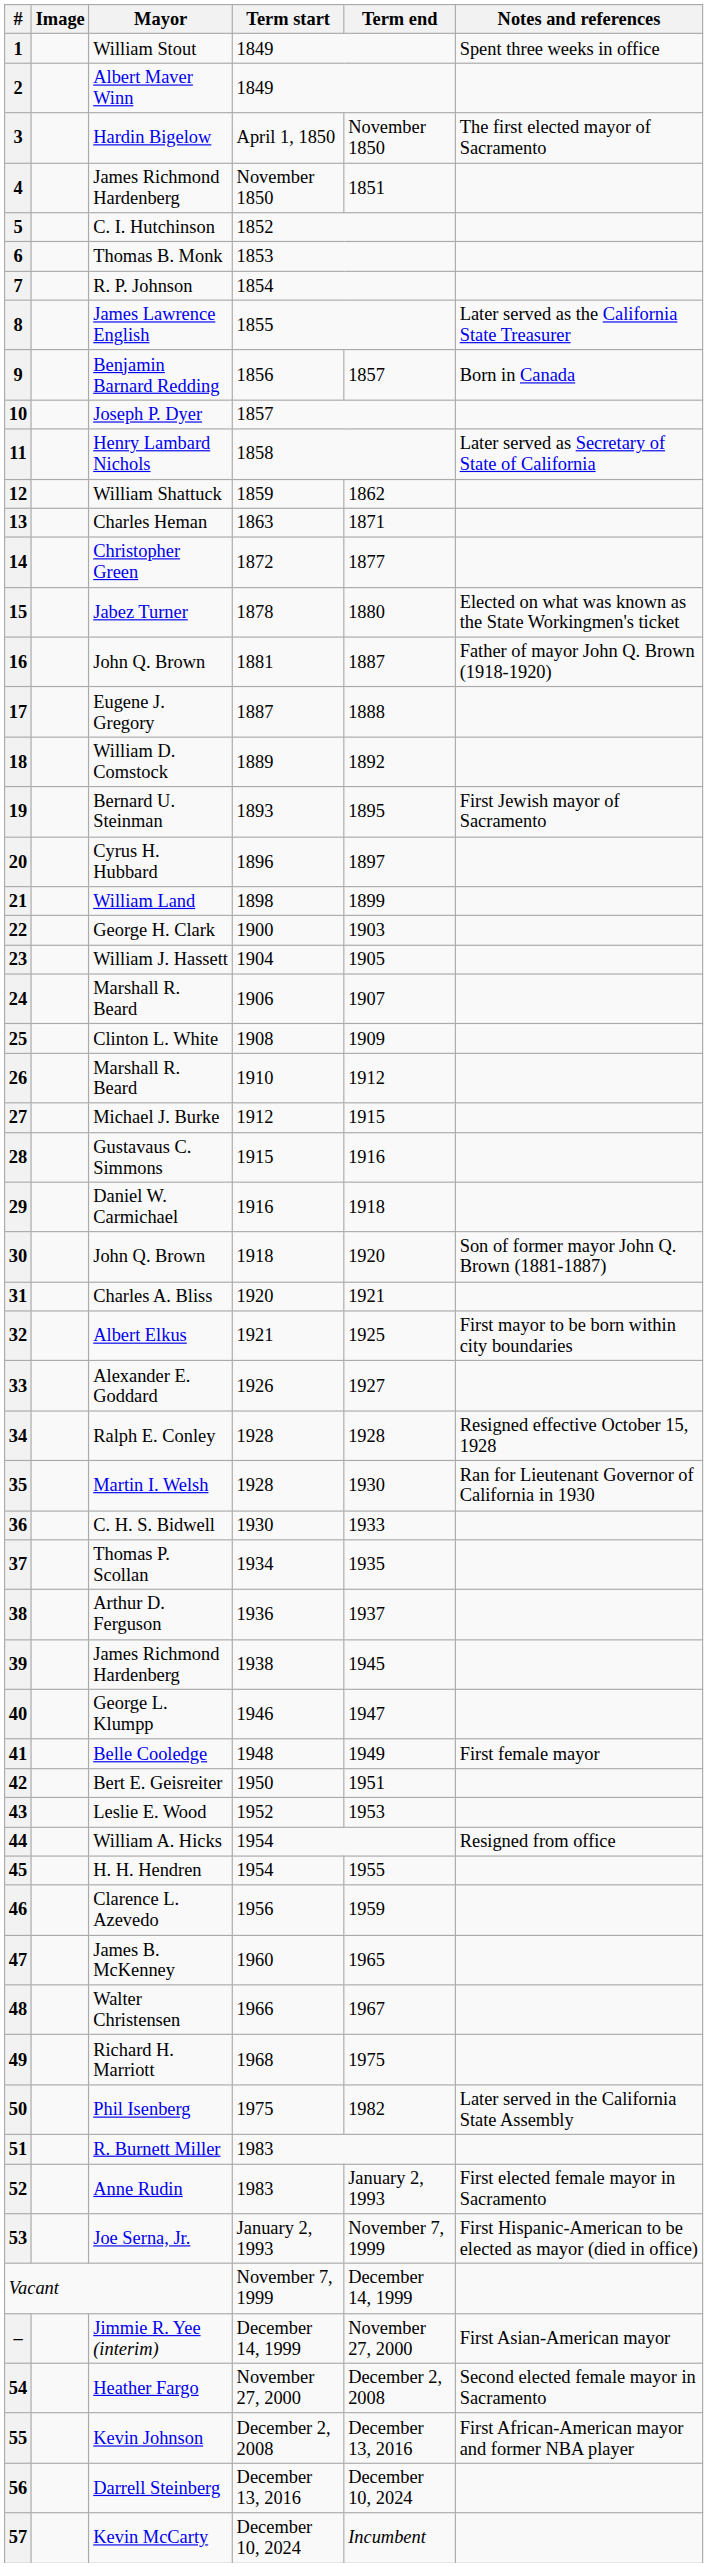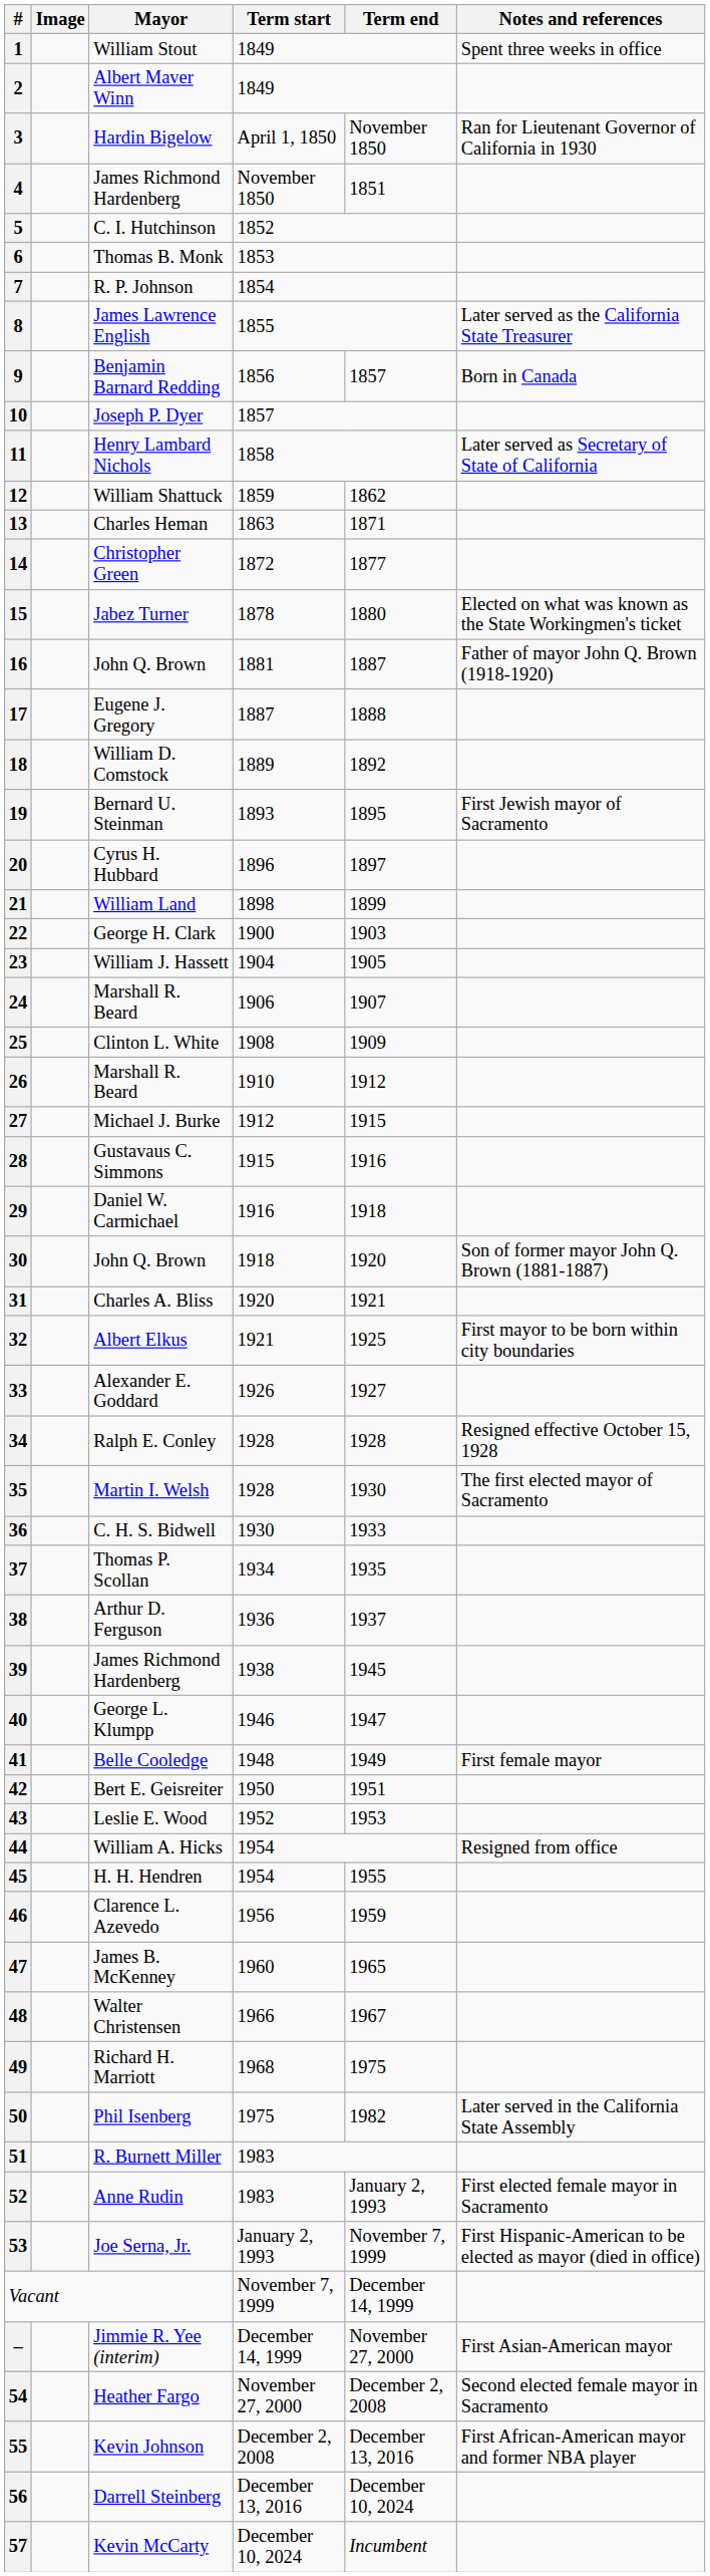3 | Notes and references: The first elected mayor of Sacramento -> Ran for Lieutenant Governor of California in 1930
35 | Notes and references: Ran for Lieutenant Governor of California in 1930 -> The first elected mayor of Sacramento
